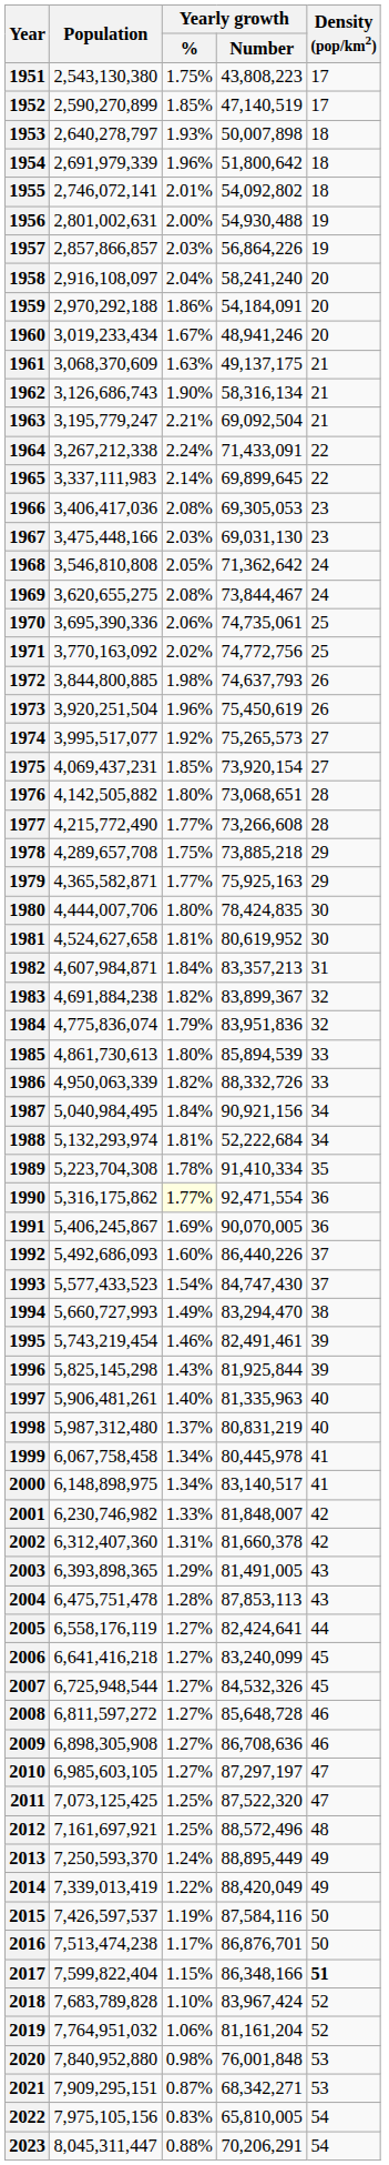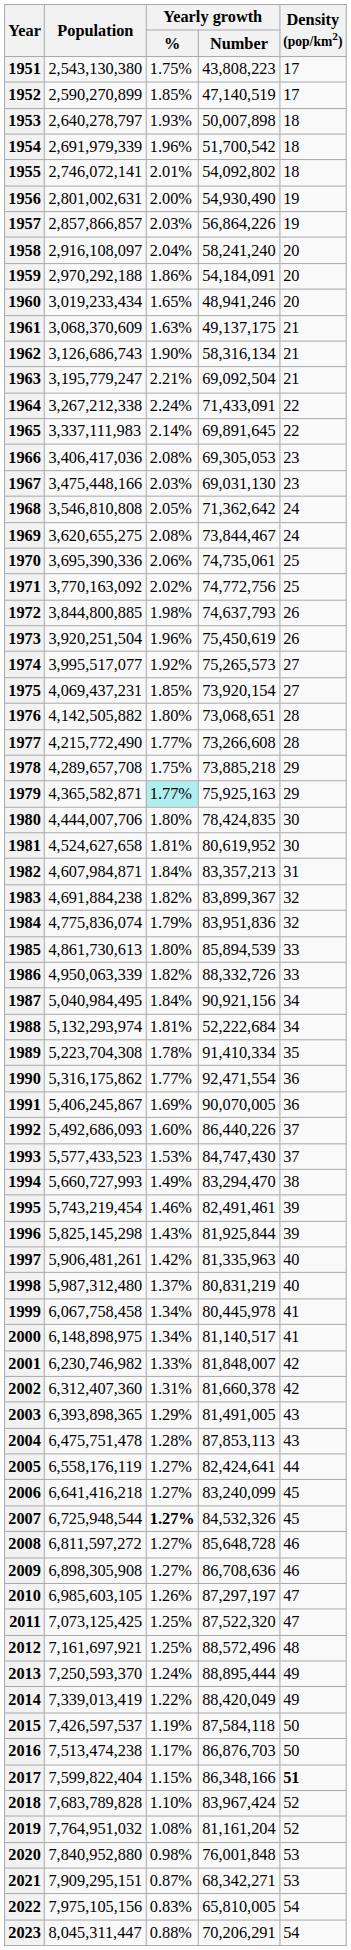1954 | Yearly growth / Number: 51,800,642 -> 51,700,542
1956 | Yearly growth / Number: 54,930,488 -> 54,930,490
1960 | Yearly growth / %: 1.67% -> 1.65%
1965 | Yearly growth / Number: 69,899,645 -> 69,891,645
1979 | Yearly growth / %: no background -> paleturquoise background
1990 | Yearly growth / %: lightyellow background -> no background
1993 | Yearly growth / %: 1.54% -> 1.53%
1997 | Yearly growth / %: 1.40% -> 1.42%
2000 | Yearly growth / Number: 83,140,517 -> 81,140,517
2007 | Yearly growth / %: normal -> bold
2010 | Yearly growth / %: 1.27% -> 1.26%
2013 | Yearly growth / Number: 88,895,449 -> 88,895,444
2015 | Yearly growth / Number: 87,584,116 -> 87,584,118
2016 | Yearly growth / Number: 86,876,701 -> 86,876,703
2019 | Yearly growth / %: 1.06% -> 1.08%
